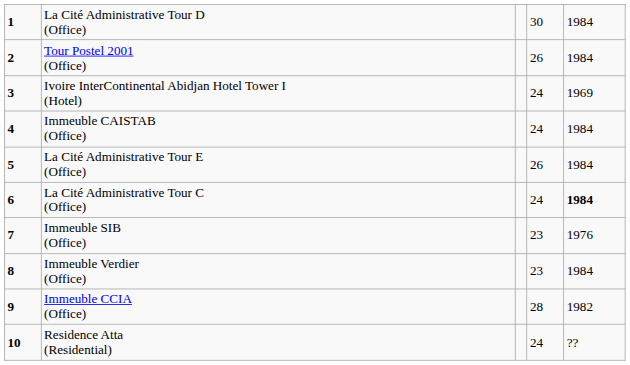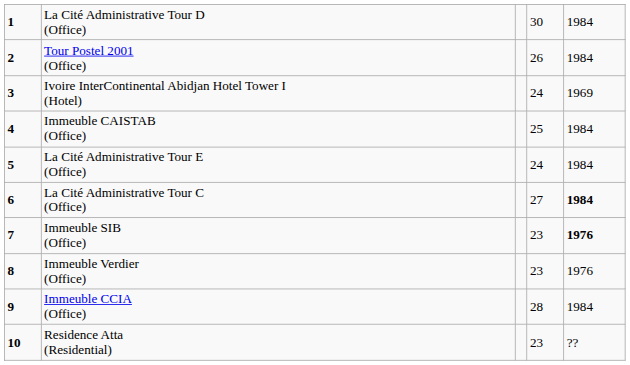Immeuble CAISTAB (Office) | column 4: 24 -> 25
La Cité Administrative Tour E (Office) | column 4: 26 -> 24
La Cité Administrative Tour C (Office) | column 4: 24 -> 27
Immeuble SIB (Office) | column 5: normal -> bold
Immeuble Verdier (Office) | column 5: 1984 -> 1976
Immeuble CCIA (Office) | column 5: 1982 -> 1984
Residence Atta (Residential) | column 4: 24 -> 23
